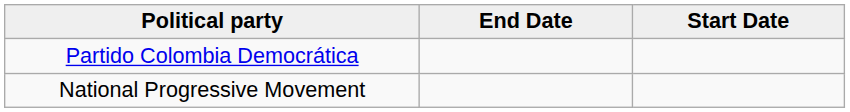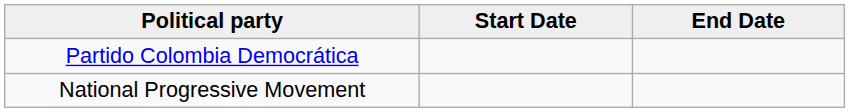columns swapped: Start Date <-> End Date
